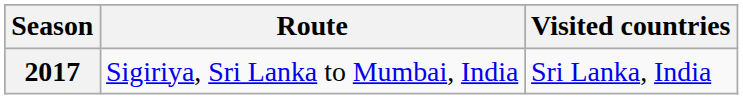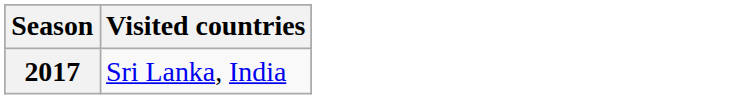- column: Route | Sigiriya, Sri Lanka to Mumbai, India
